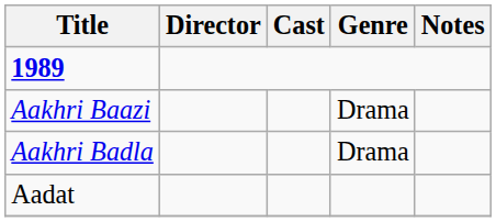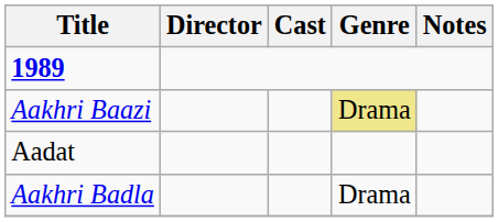Aakhri Baazi | Genre: no background -> khaki background
rows swapped: Aakhri Badla <-> Aadat
